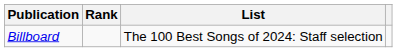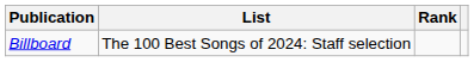columns swapped: List <-> Rank
